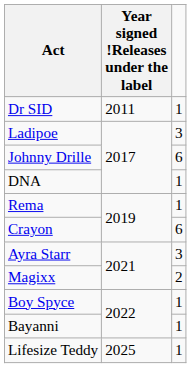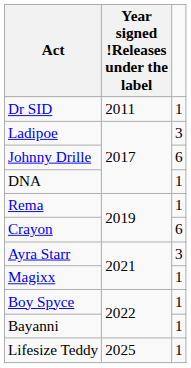Magixx | column 3: 2 -> 1
